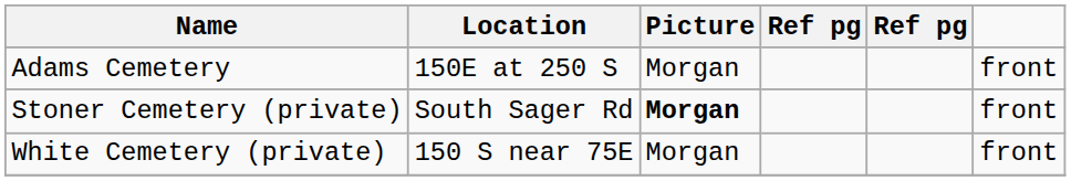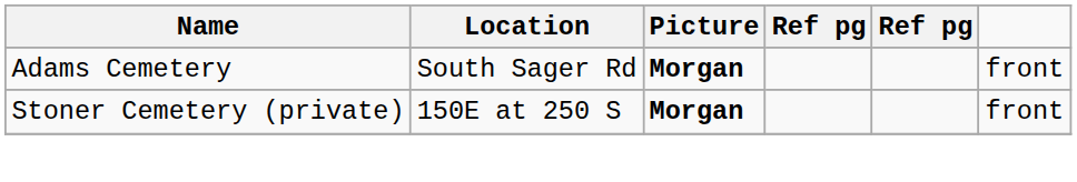Adams Cemetery | Location: 150E at 250 S -> South Sager Rd
Adams Cemetery | Picture: normal -> bold
Stoner Cemetery (private) | Location: South Sager Rd -> 150E at 250 S
- row: White Cemetery (private) | 150 S near 75E | Morgan | front
